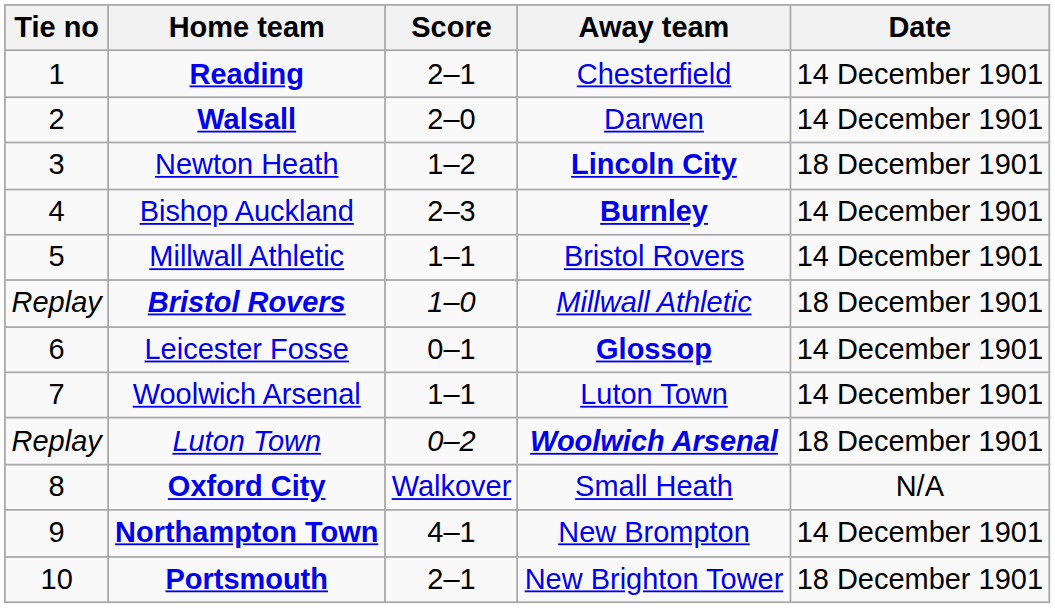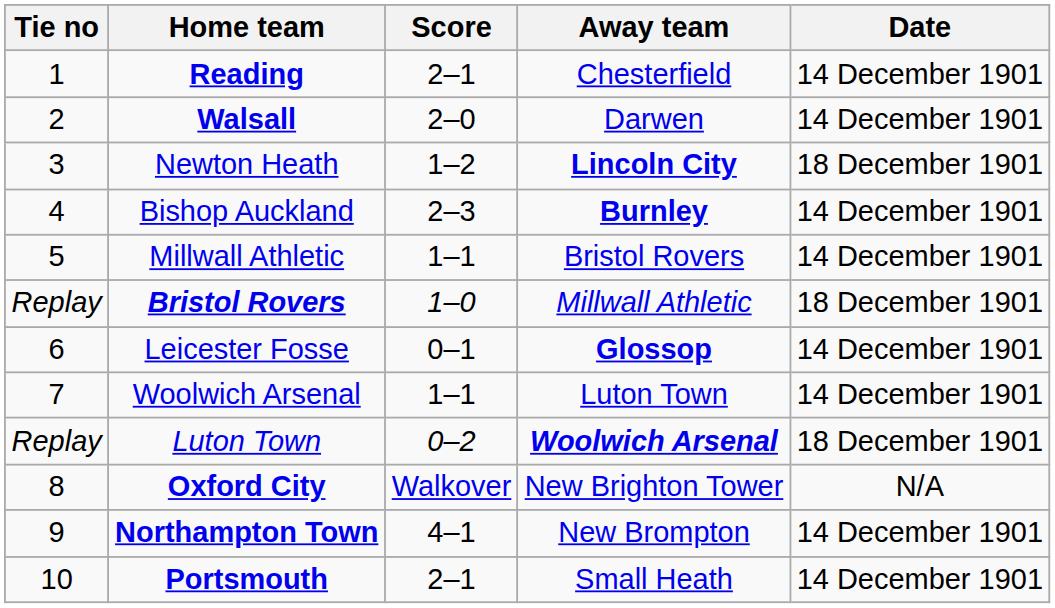Oxford City | Away team: Small Heath -> New Brighton Tower
Portsmouth | Away team: New Brighton Tower -> Small Heath
Portsmouth | Date: 18 December 1901 -> 14 December 1901
